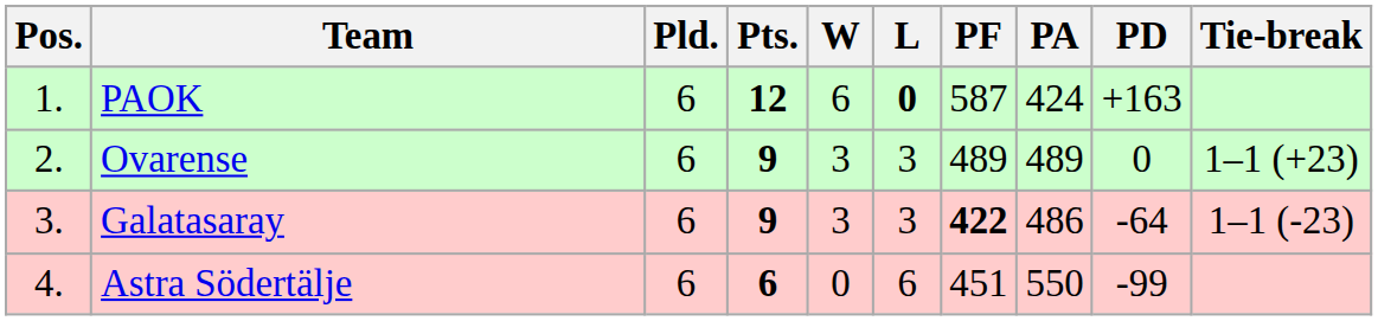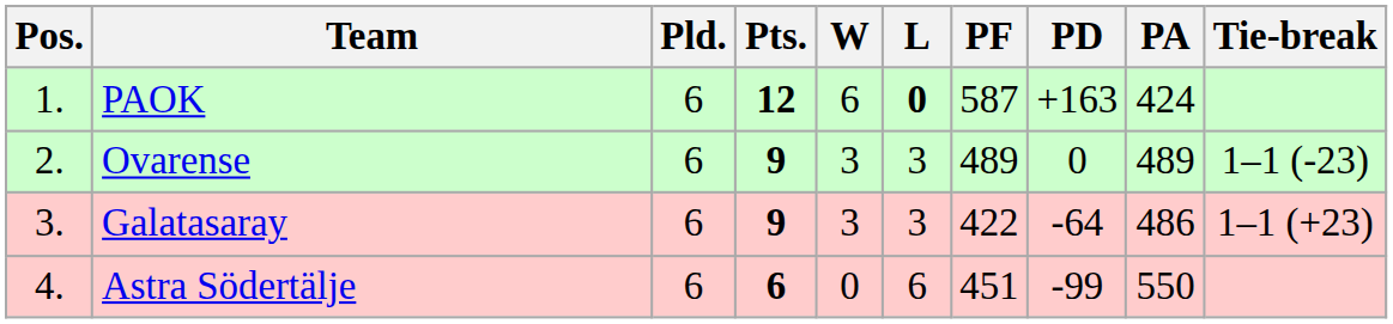columns swapped: PA <-> PD
Ovarense | Tie-break: 1–1 (+23) -> 1–1 (-23)
Galatasaray | PF: bold -> normal
Galatasaray | Tie-break: 1–1 (-23) -> 1–1 (+23)
